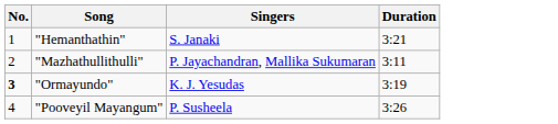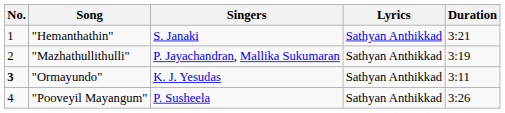+ column: Lyrics | Sathyan Anthikkad | Sathyan Anthikkad | Sathyan Anthikkad | Sathyan Anthikkad
"Mazhathullithulli" | Duration: 3:11 -> 3:19
"Ormayundo" | Duration: 3:19 -> 3:11
